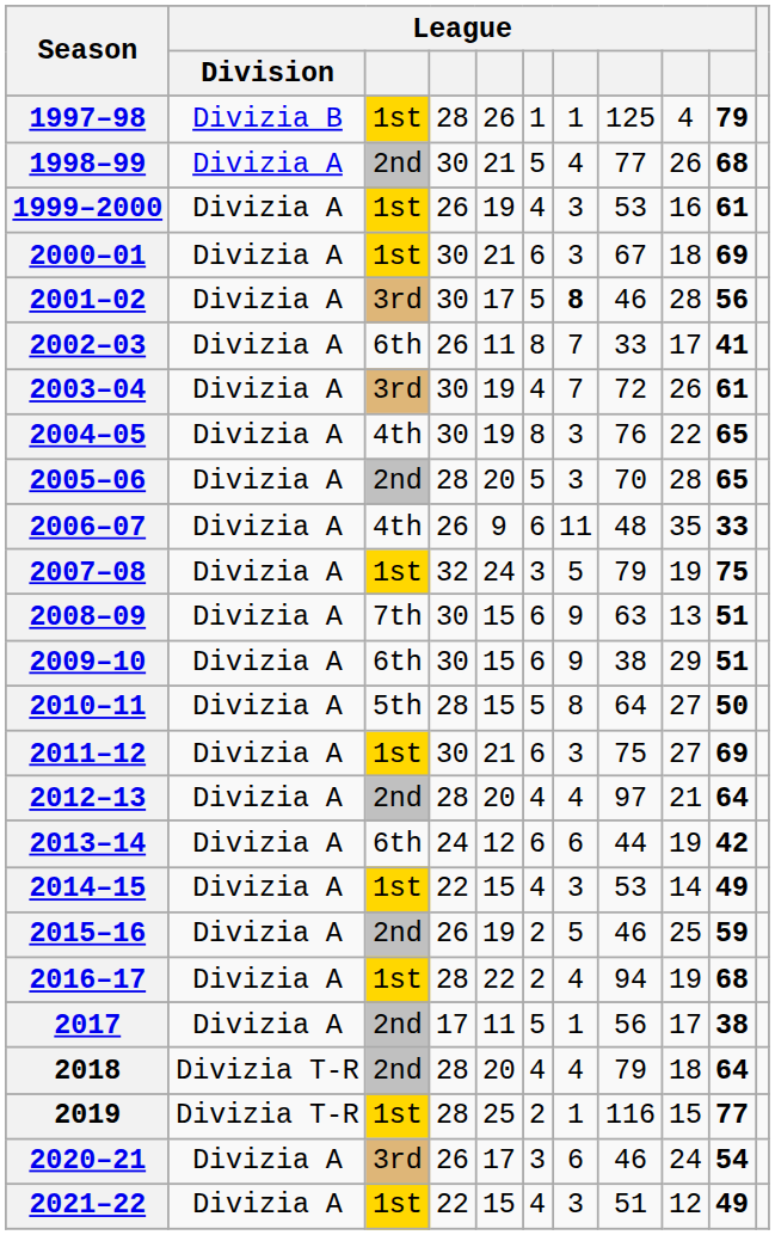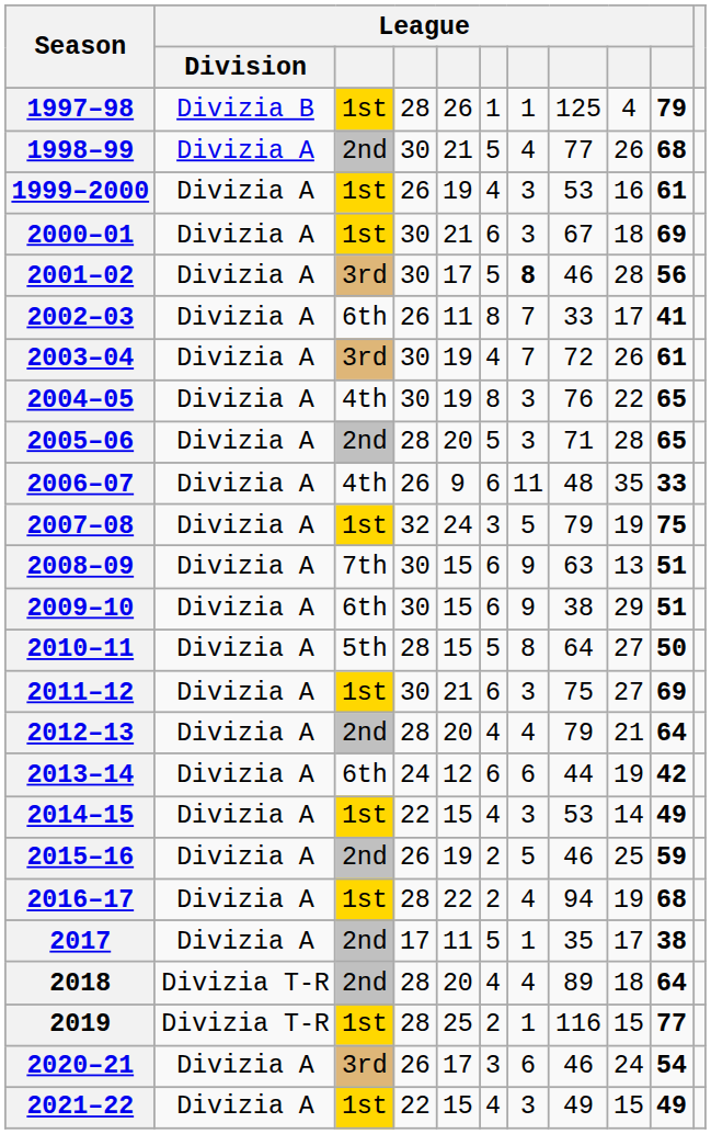2005–06 | column 8: 70 -> 71
2012–13 | column 8: 97 -> 79
2017 | column 8: 56 -> 35
2018 | column 8: 79 -> 89
2021–22 | column 8: 51 -> 49
2021–22 | column 9: 12 -> 15
